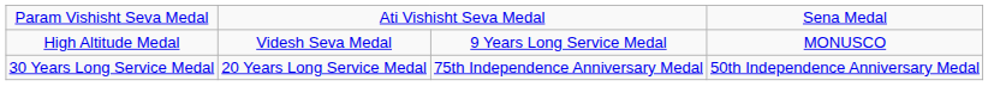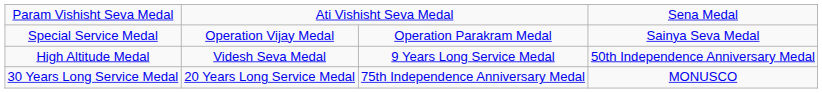+ row: Special Service Medal | Operation Vijay Medal | Operation Parakram Medal | Sainya Seva Medal
High Altitude Medal | column 4: MONUSCO -> 50th Independence Anniversary Medal
30 Years Long Service Medal | column 4: 50th Independence Anniversary Medal -> MONUSCO
